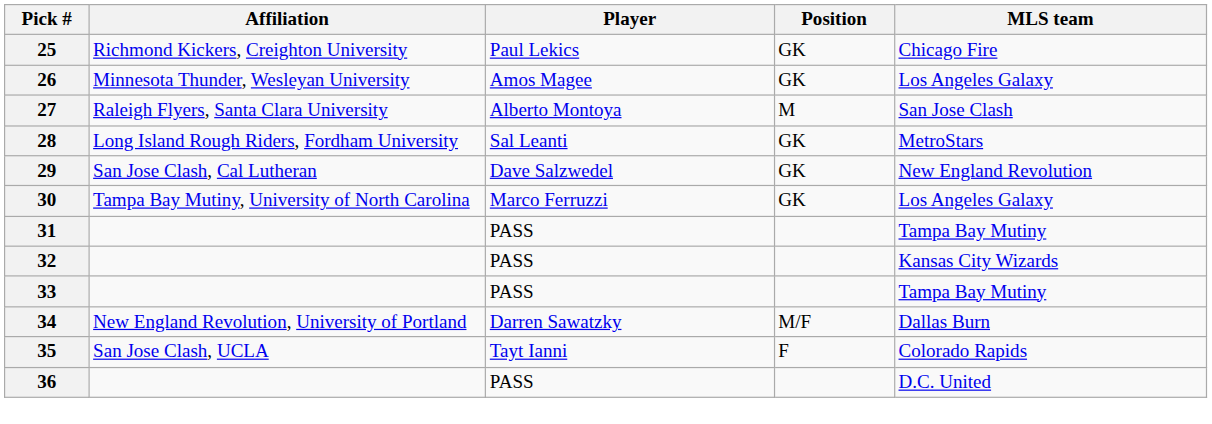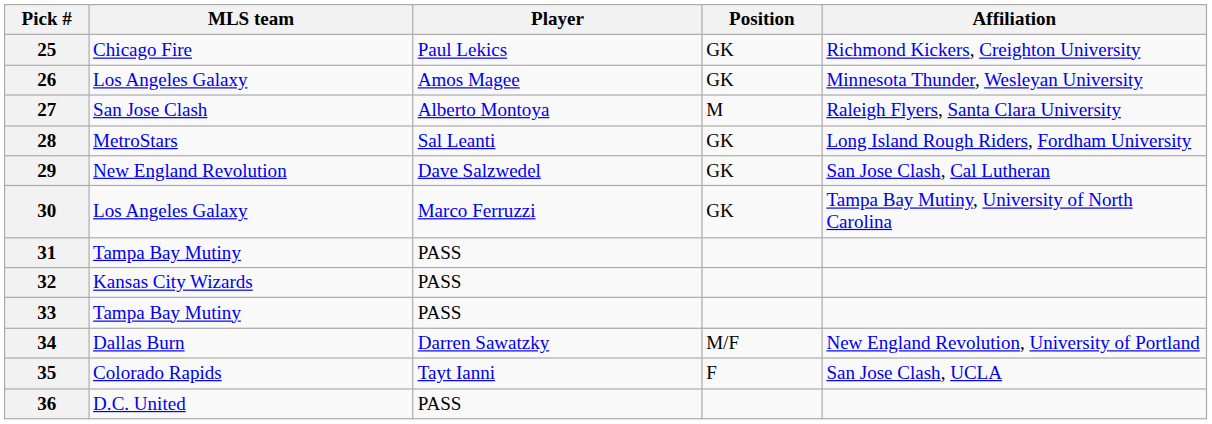columns swapped: MLS team <-> Affiliation
